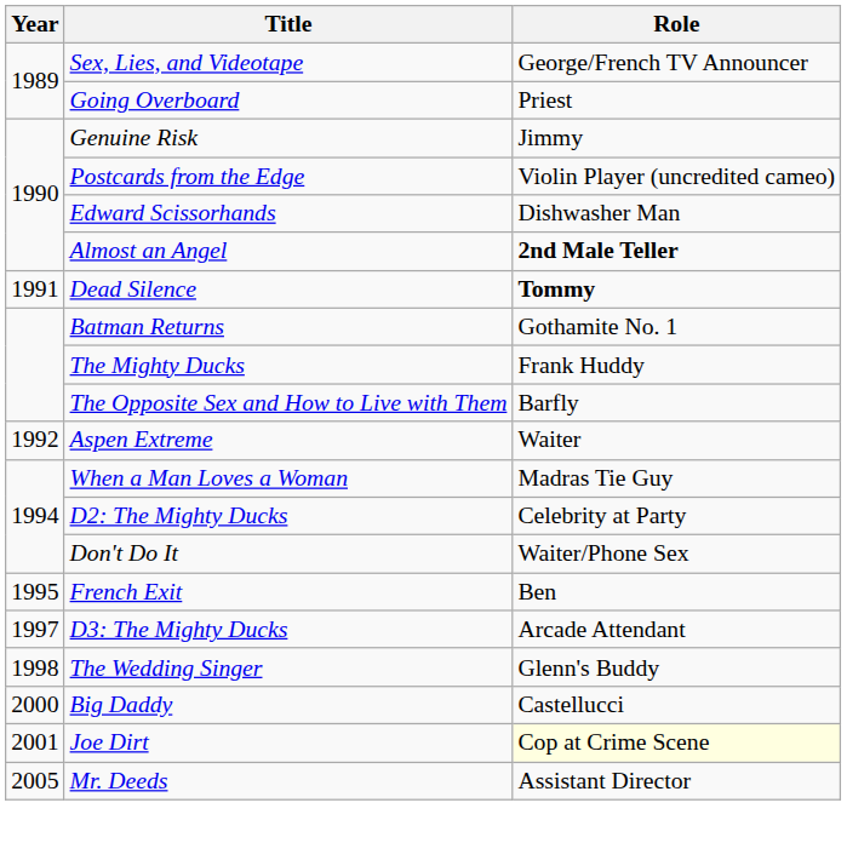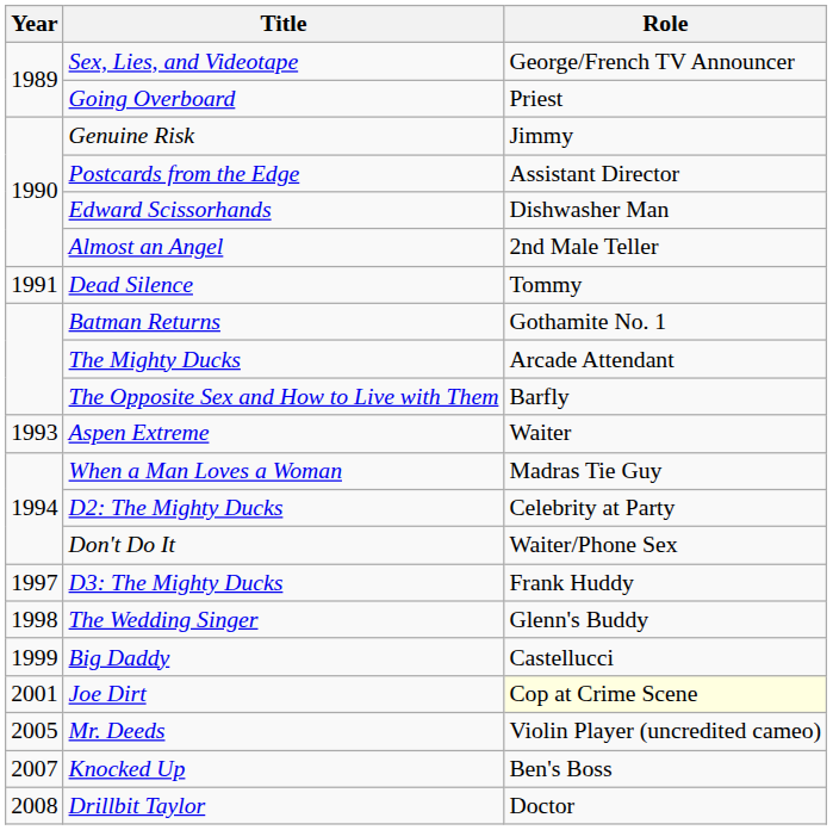Postcards from the Edge | Role: Violin Player (uncredited cameo) -> Assistant Director
Almost an Angel | Role: bold -> normal
Dead Silence | Role: bold -> normal
The Mighty Ducks | Role: Frank Huddy -> Arcade Attendant
Aspen Extreme | Year: 1992 -> 1993
- row: 1995 | French Exit | Ben
D3: The Mighty Ducks | Role: Arcade Attendant -> Frank Huddy
Big Daddy | Year: 2000 -> 1999
Mr. Deeds | Role: Assistant Director -> Violin Player (uncredited cameo)
+ row: 2007 | Knocked Up | Ben's Boss
+ row: 2008 | Drillbit Taylor | Doctor
